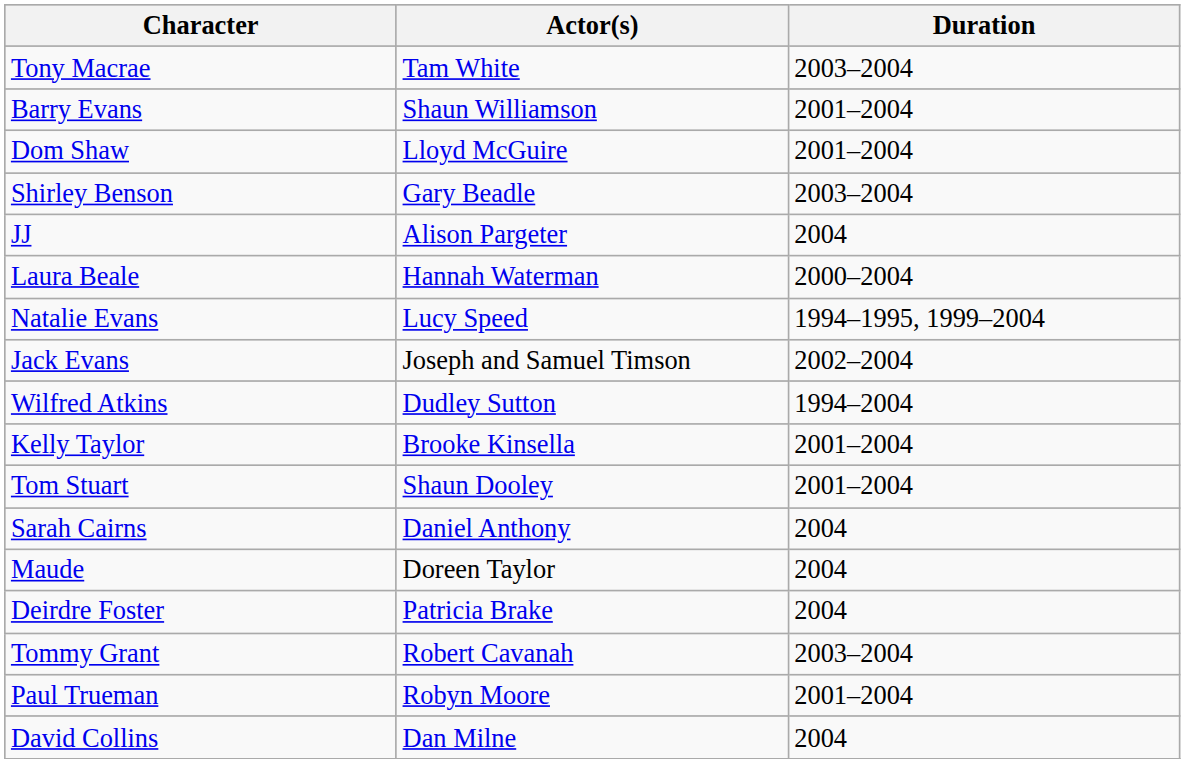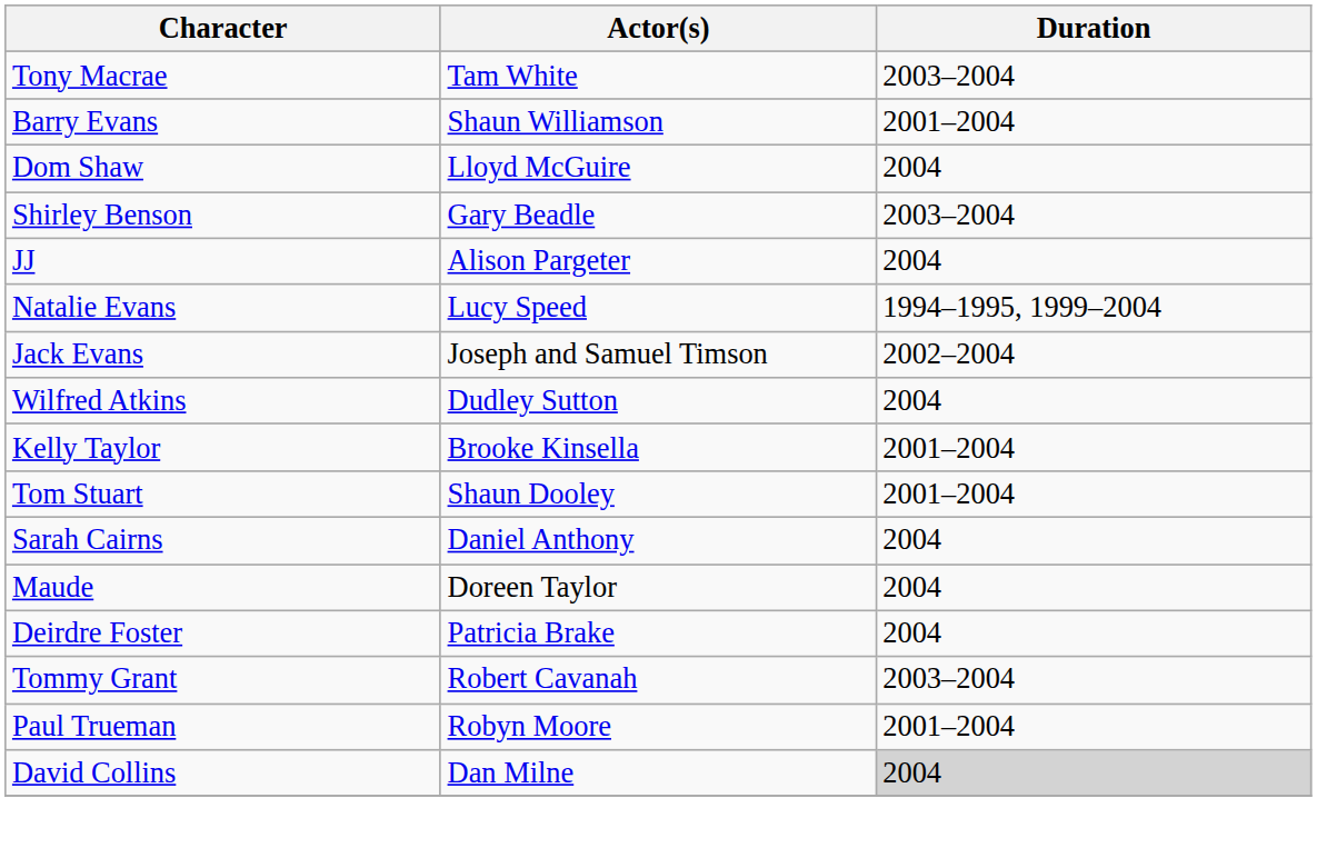Dom Shaw | Duration: 2001–2004 -> 2004
- row: Laura Beale | Hannah Waterman | 2000–2004
Wilfred Atkins | Duration: 1994–2004 -> 2004
David Collins | Duration: no background -> lightgrey background
